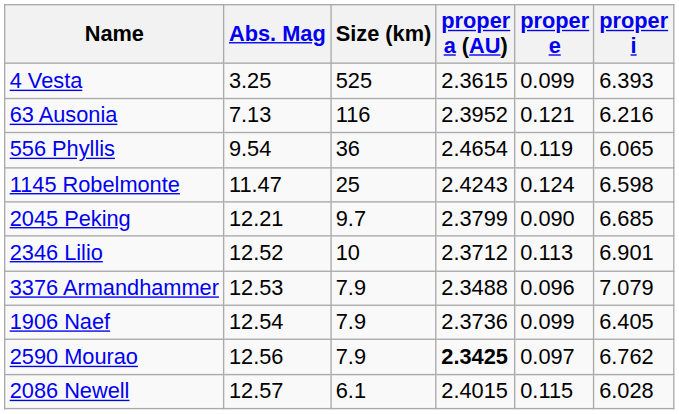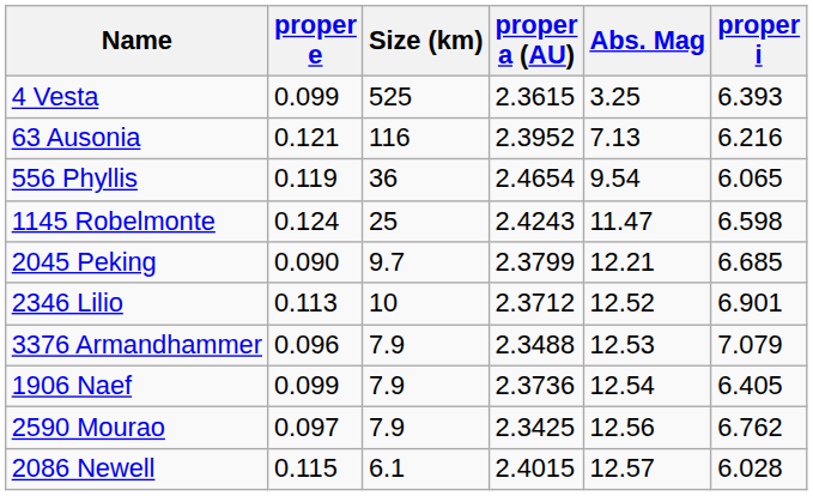columns swapped: Abs. Mag <-> proper e
2590 Mourao | proper a (AU): bold -> normal
